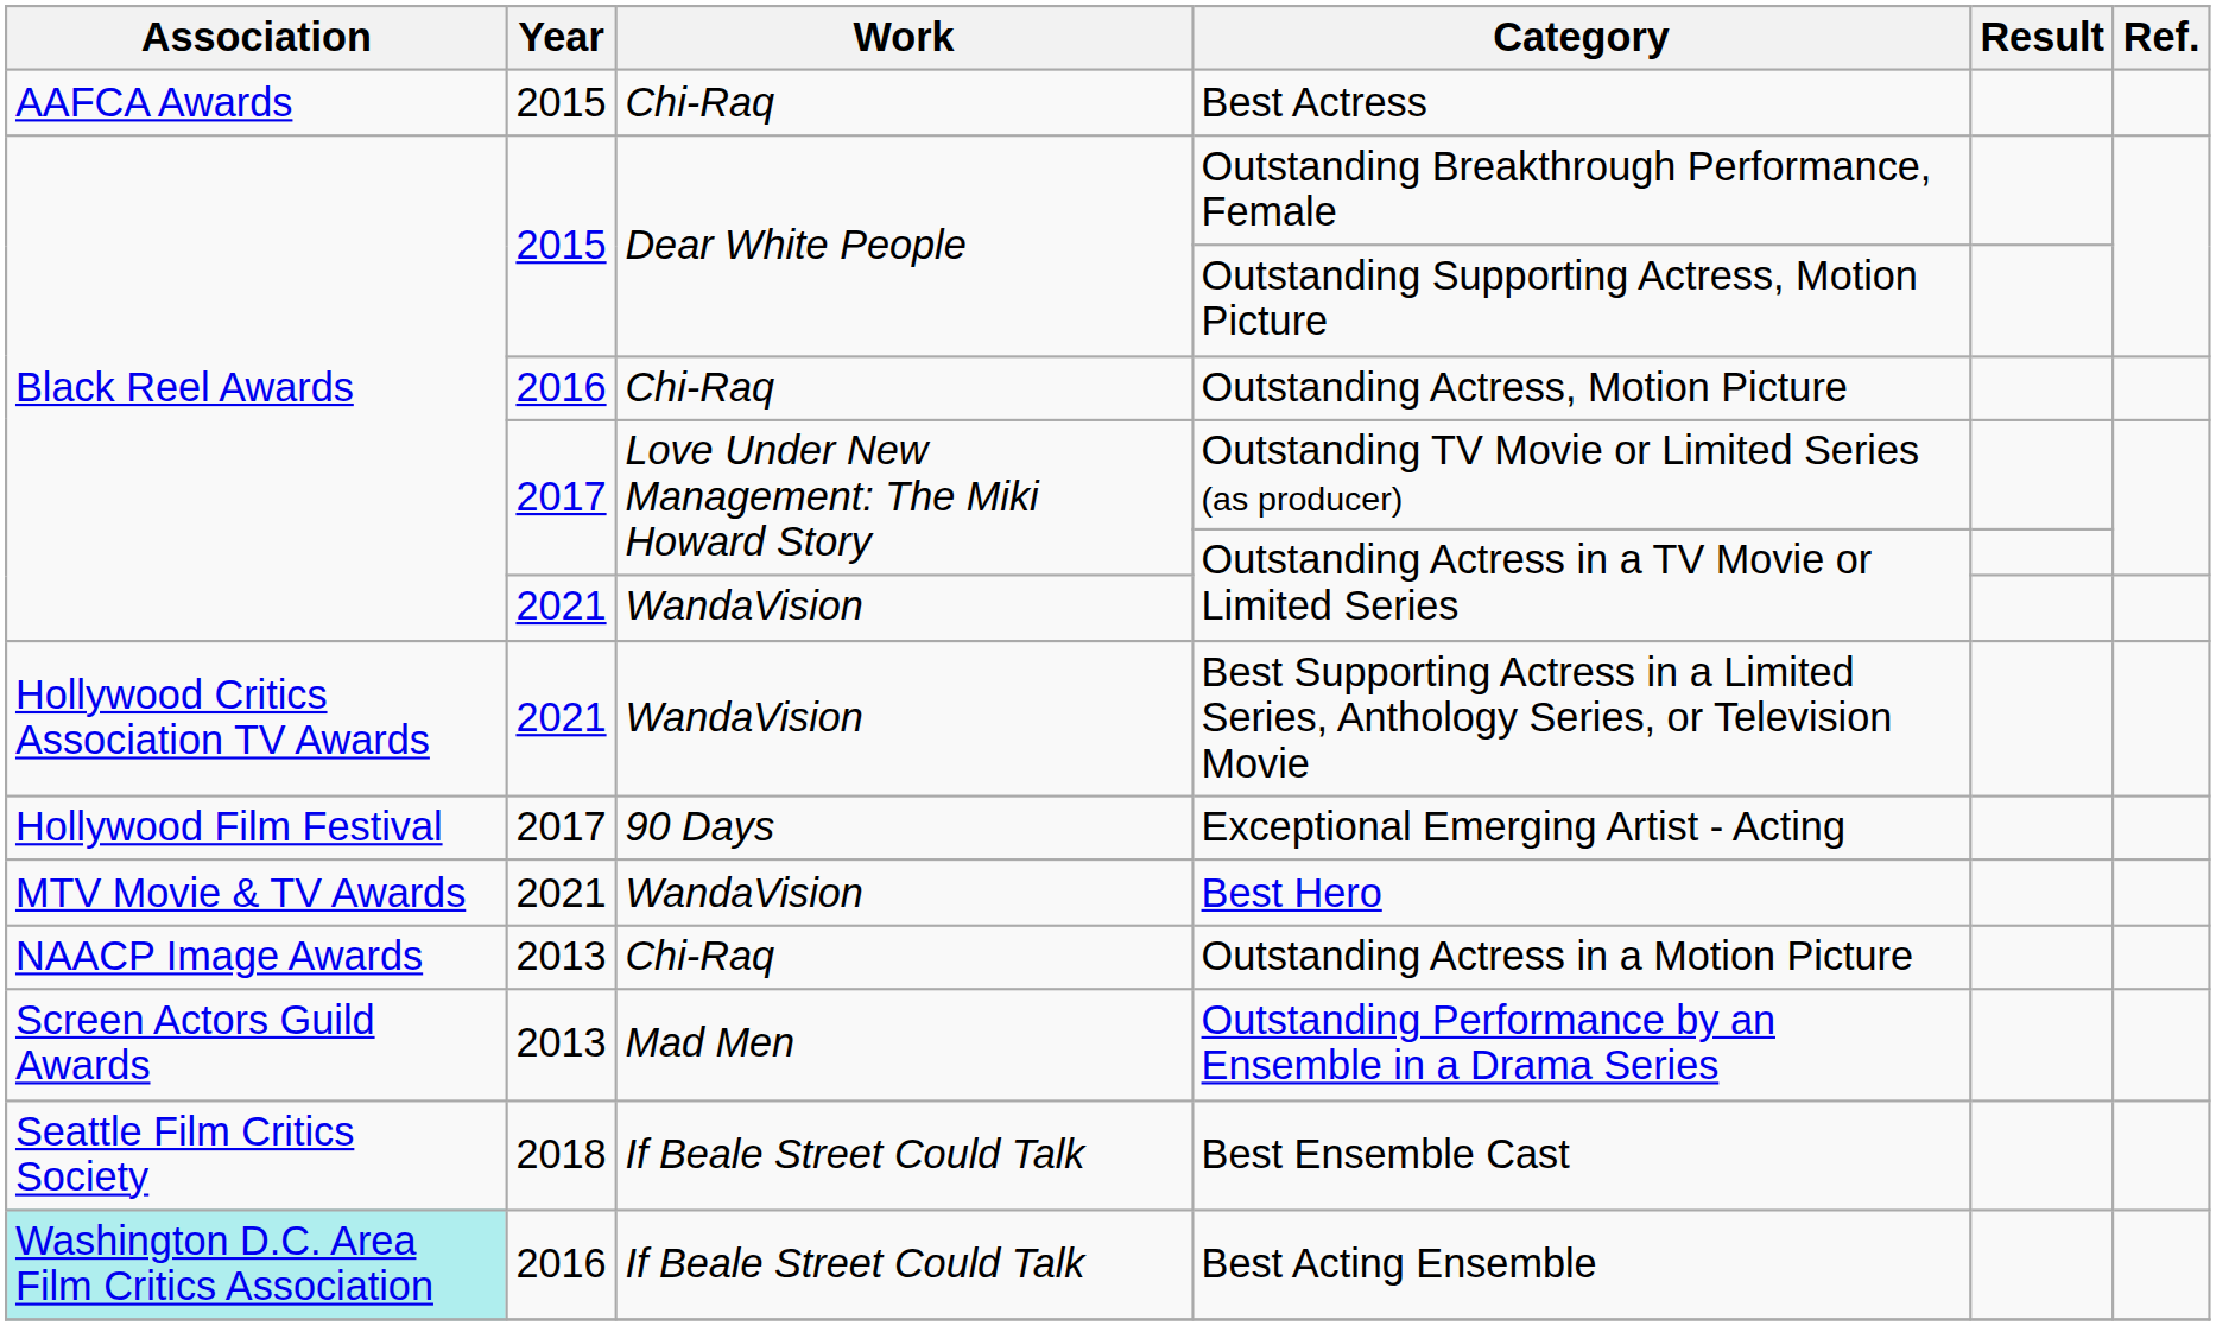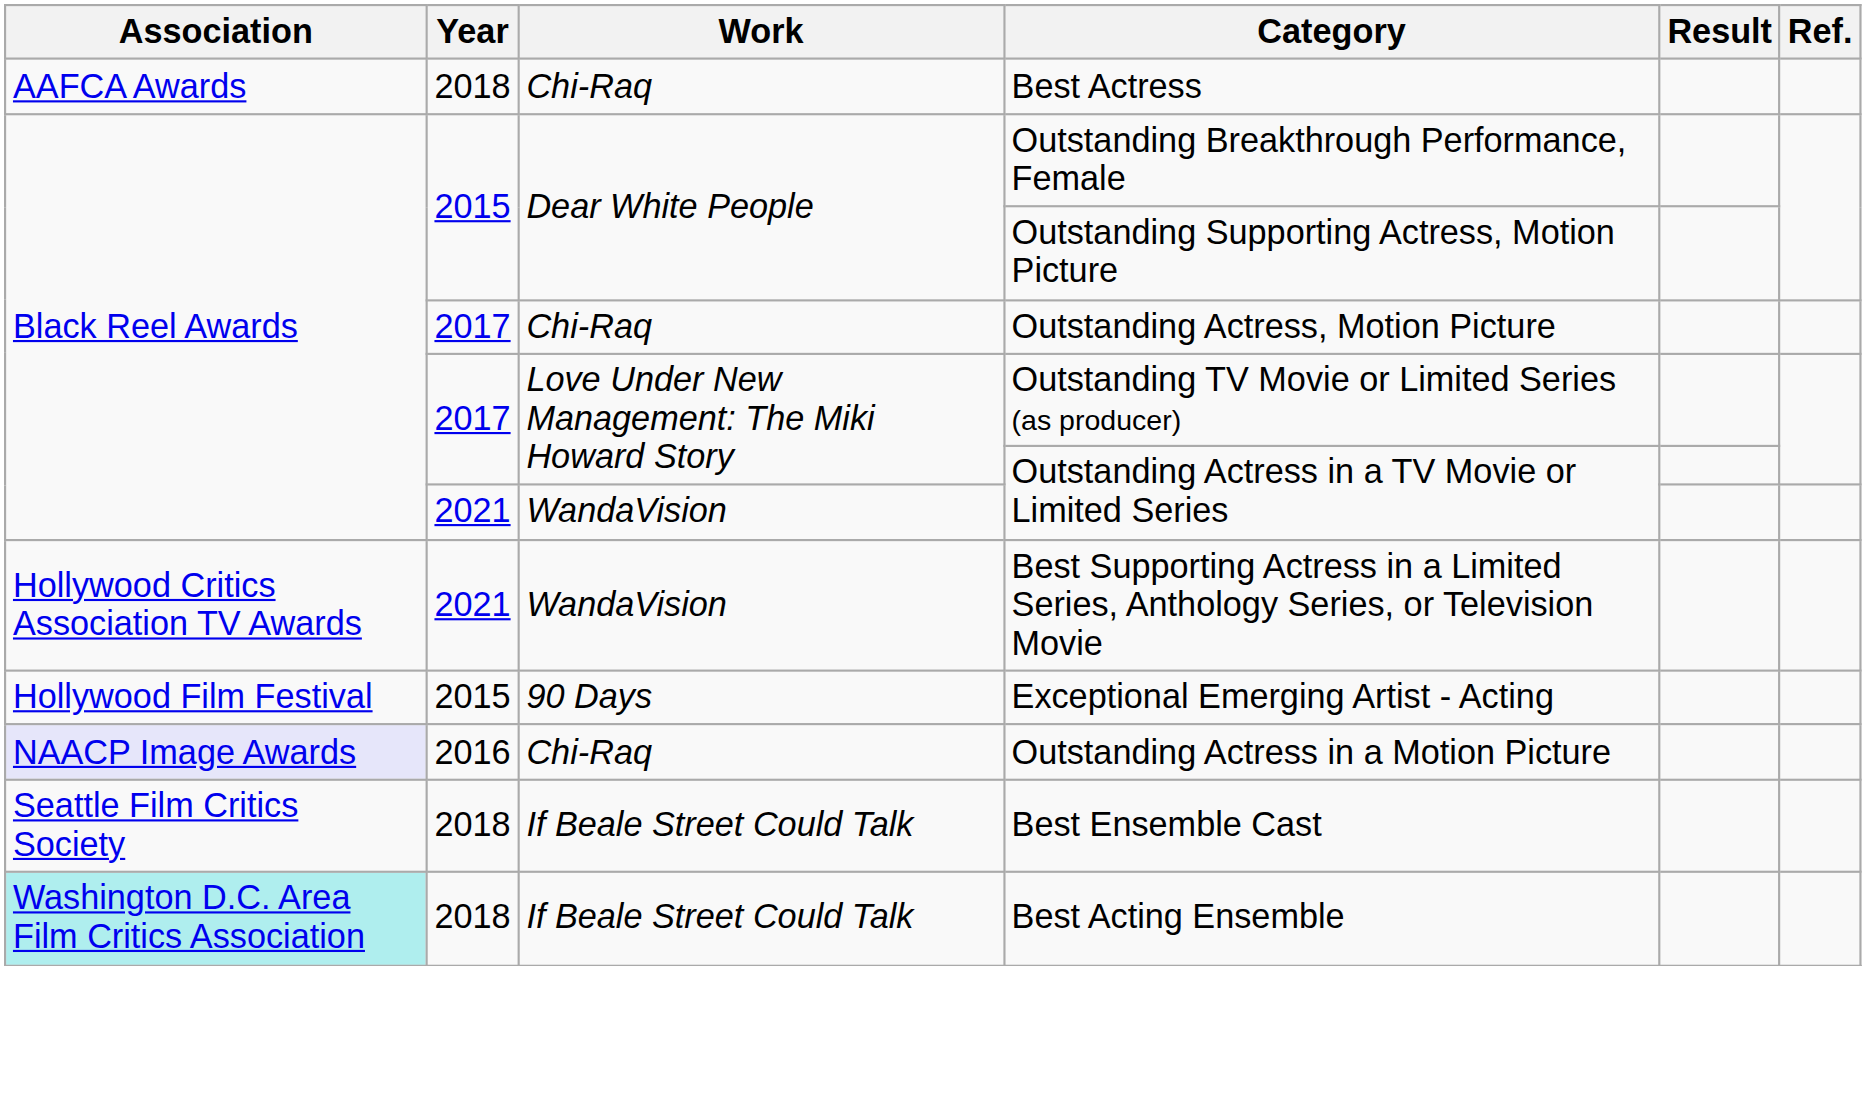Best Actress | Year: 2015 -> 2018
Outstanding Actress, Motion Picture | Year: 2016 -> 2017
Exceptional Emerging Artist - Acting | Year: 2017 -> 2015
- row: MTV Movie & TV Awards | 2021 | WandaVision | Best Hero
Outstanding Actress in a Motion Picture | Association: no background -> lavender background
Outstanding Actress in a Motion Picture | Year: 2013 -> 2016
- row: Screen Actors Guild Awards | 2013 | Mad Men | Outstanding Performance by an Ensemble in a Drama Series
Best Acting Ensemble | Year: 2016 -> 2018
